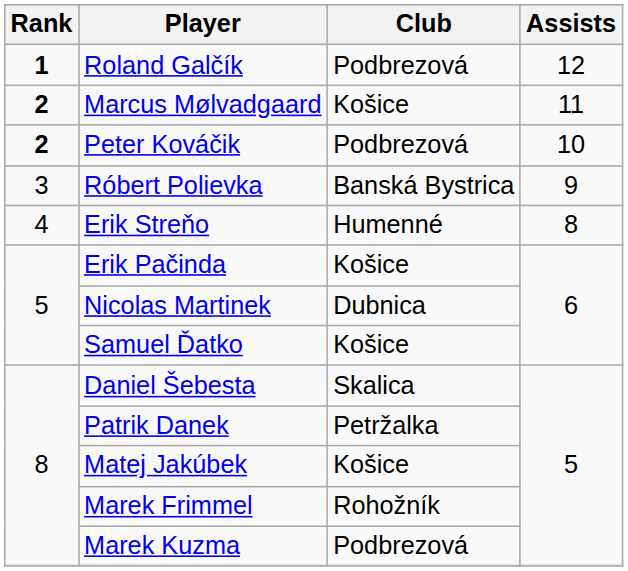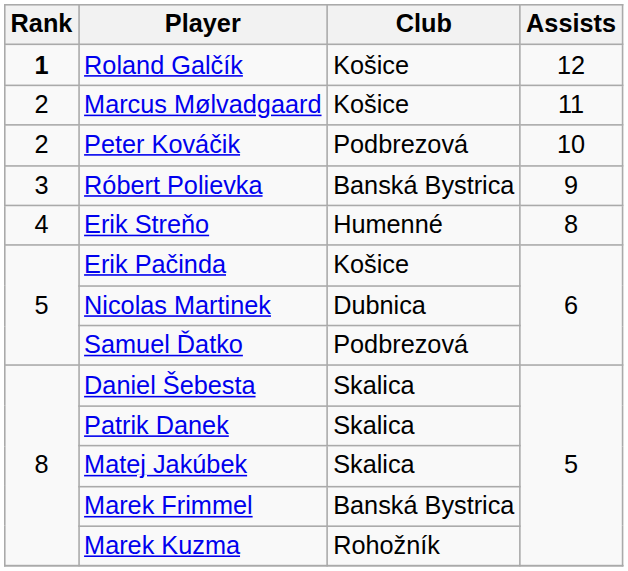Roland Galčík | Club: Podbrezová -> Košice
Marcus Mølvadgaard | Rank: bold -> normal
Peter Kováčik | Rank: bold -> normal
Samuel Ďatko | Club: Košice -> Podbrezová
Patrik Danek | Club: Petržalka -> Skalica
Matej Jakúbek | Club: Košice -> Skalica
Marek Frimmel | Club: Rohožník -> Banská Bystrica
Marek Kuzma | Club: Podbrezová -> Rohožník
